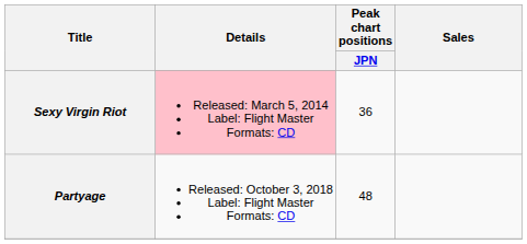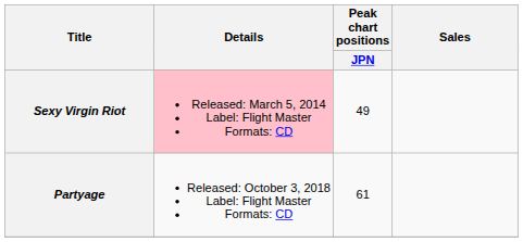Sexy Virgin Riot | Peak chart positions / JPN: 36 -> 49
Partyage | Peak chart positions / JPN: 48 -> 61
